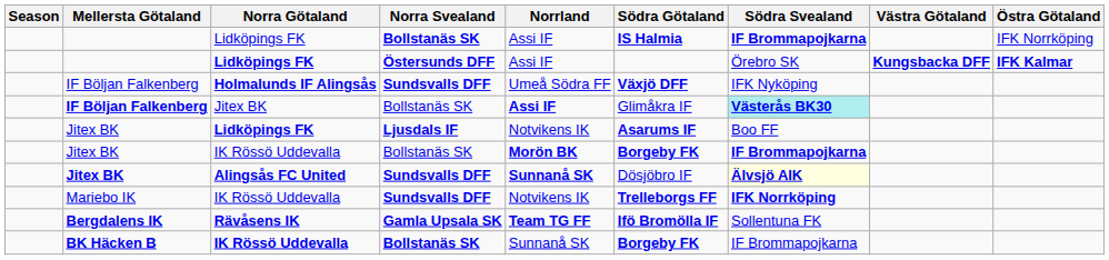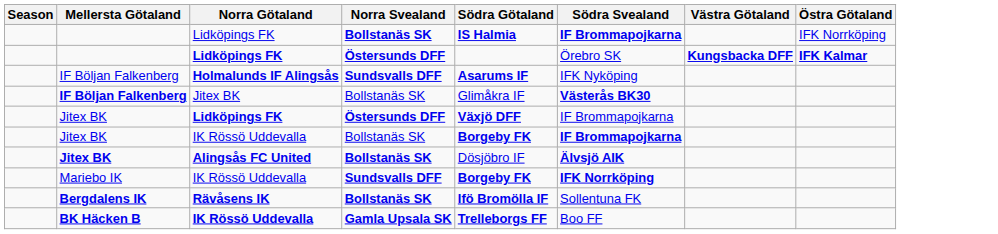- column: Norrland | Assi IF | Assi IF | Umeå Södra FF | Assi IF | Notvikens IK | Morön BK | Sunnanå SK | Notvikens IK | Team TG FF | Sunnanå SK
IF Böljan Falkenberg / Holmalunds IF Alingsås | Södra Götaland: Växjö DFF -> Asarums IF
IF Böljan Falkenberg / Jitex BK | Södra Svealand: paleturquoise background -> no background
Jitex BK / Lidköpings FK | Norra Svealand: Ljusdals IF -> Östersunds DFF
Jitex BK / Lidköpings FK | Södra Götaland: Asarums IF -> Växjö DFF
Jitex BK / Lidköpings FK | Södra Svealand: Boo FF -> IF Brommapojkarna
Jitex BK / Alingsås FC United | Norra Svealand: Sundsvalls DFF -> Bollstanäs SK
Jitex BK / Alingsås FC United | Södra Svealand: lightyellow background -> no background
Mariebo IK | Södra Götaland: Trelleborgs FF -> Borgeby FK
Bergdalens IK | Norra Svealand: Gamla Upsala SK -> Bollstanäs SK
BK Häcken B | Norra Svealand: Bollstanäs SK -> Gamla Upsala SK
BK Häcken B | Södra Götaland: Borgeby FK -> Trelleborgs FF
BK Häcken B | Södra Svealand: IF Brommapojkarna -> Boo FF
